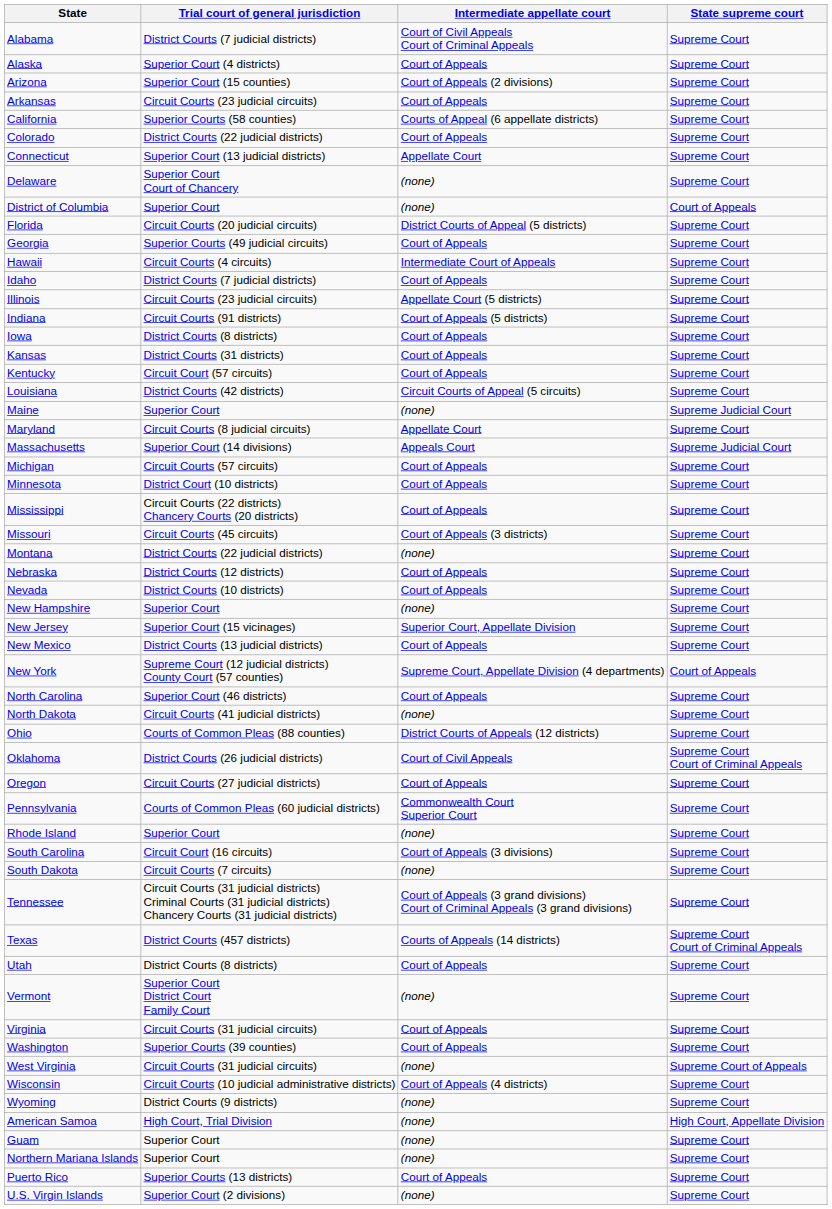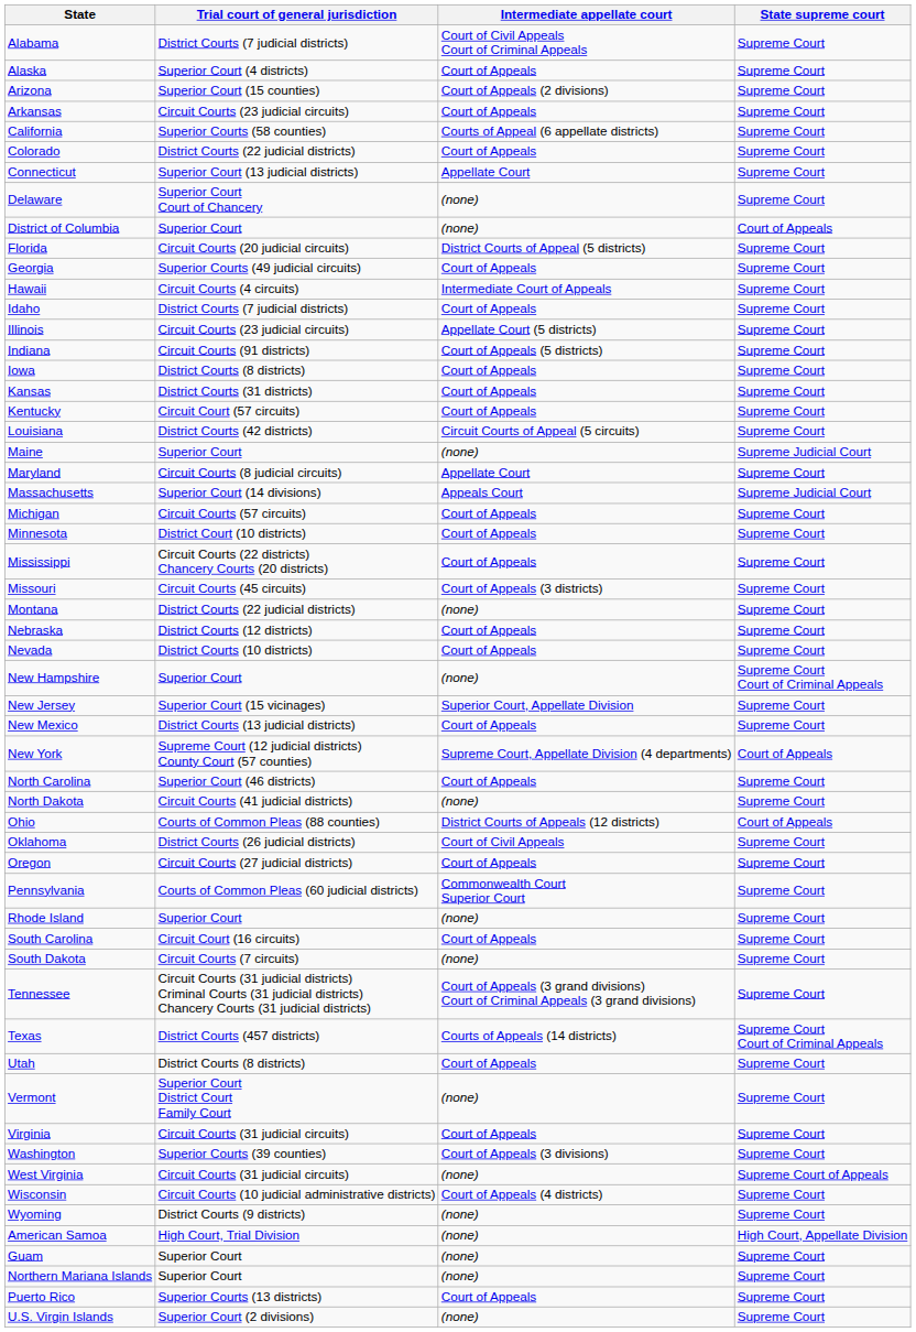New Hampshire | State supreme court: Supreme Court -> Supreme Court Court of Criminal Appeals
Ohio | State supreme court: Supreme Court -> Court of Appeals
Oklahoma | State supreme court: Supreme Court Court of Criminal Appeals -> Supreme Court
South Carolina | Intermediate appellate court: Court of Appeals (3 divisions) -> Court of Appeals
Washington | Intermediate appellate court: Court of Appeals -> Court of Appeals (3 divisions)
